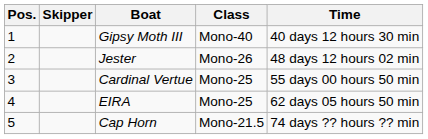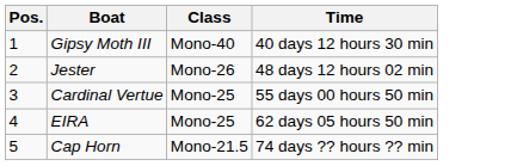- column: Skipper
